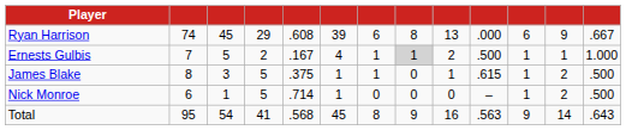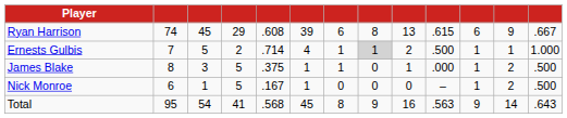Ryan Harrison | column 10: .000 -> .615
Ernests Gulbis | column 5: .167 -> .714
James Blake | column 10: .615 -> .000
Nick Monroe | column 5: .714 -> .167
